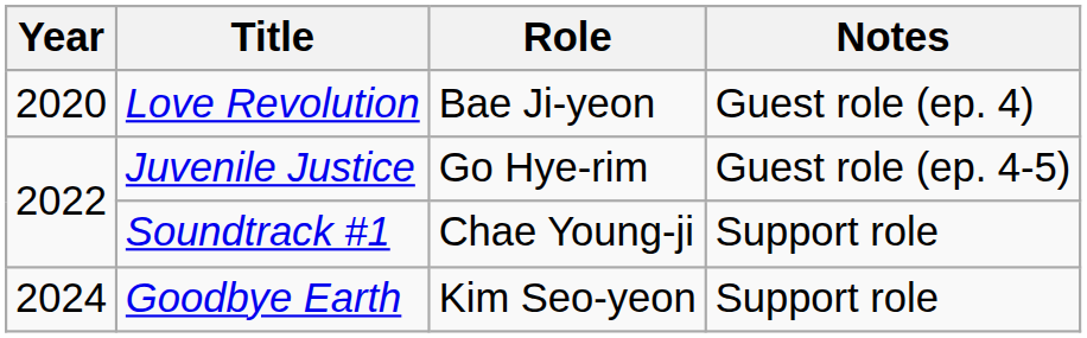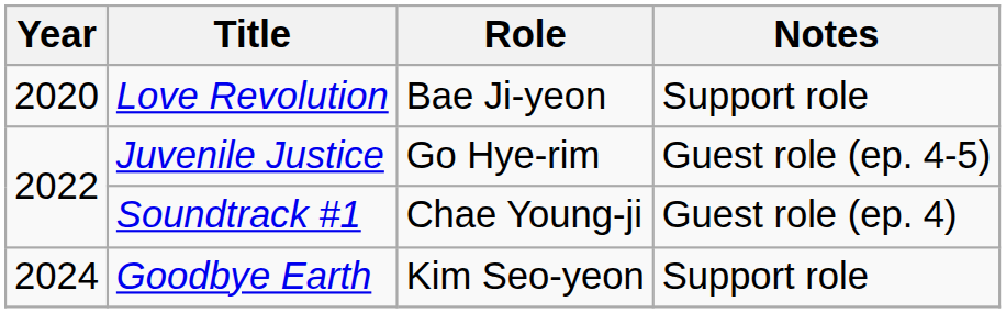Love Revolution | Notes: Guest role (ep. 4) -> Support role
Soundtrack #1 | Notes: Support role -> Guest role (ep. 4)
